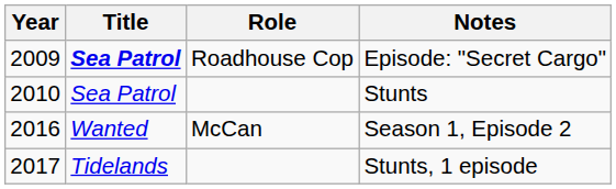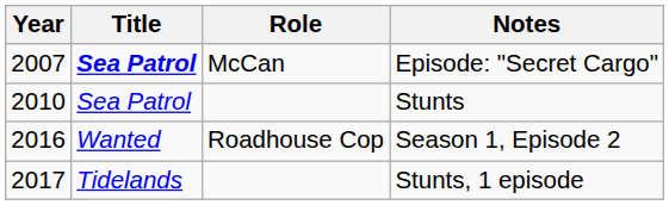Episode: "Secret Cargo" | Year: 2009 -> 2007
Episode: "Secret Cargo" | Role: Roadhouse Cop -> McCan
Season 1, Episode 2 | Role: McCan -> Roadhouse Cop
